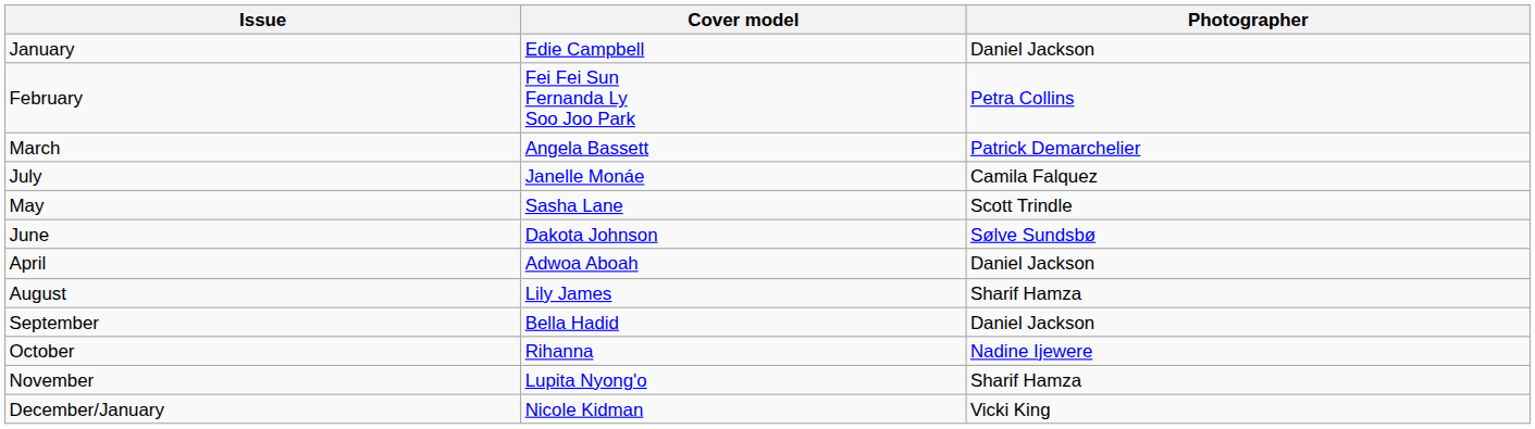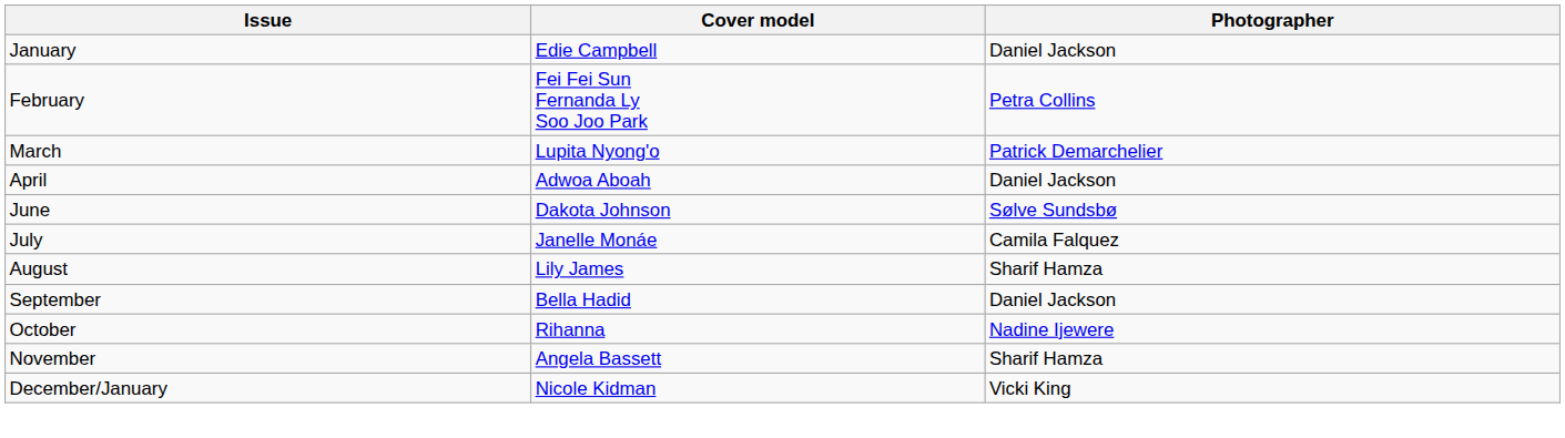March | Cover model: Angela Bassett -> Lupita Nyong'o
rows swapped: April <-> July
- row: May | Sasha Lane | Scott Trindle
November | Cover model: Lupita Nyong'o -> Angela Bassett
